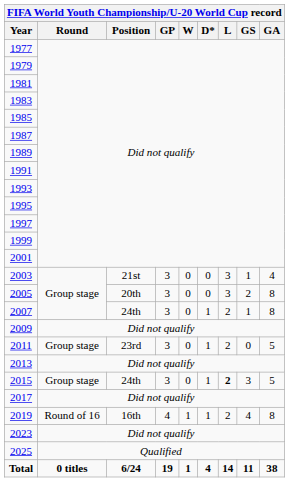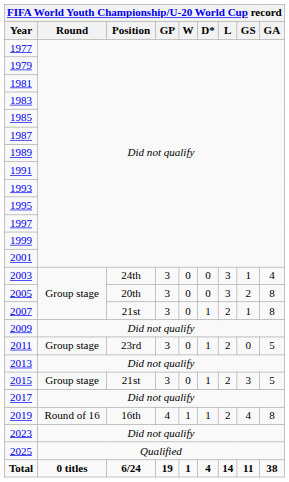2003 | Position: 21st -> 24th
2007 | Position: 24th -> 21st
2015 | Position: 24th -> 21st
2015 | L: bold -> normal
